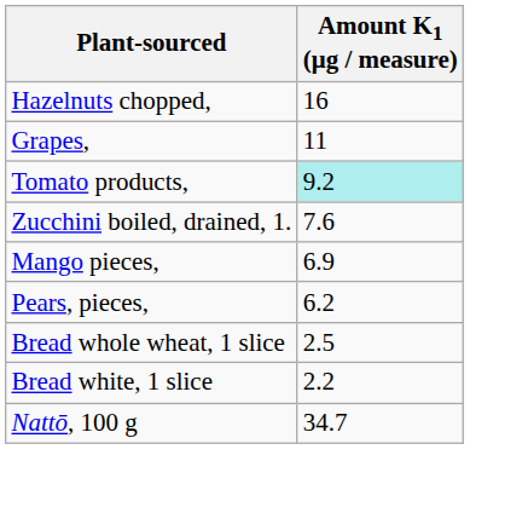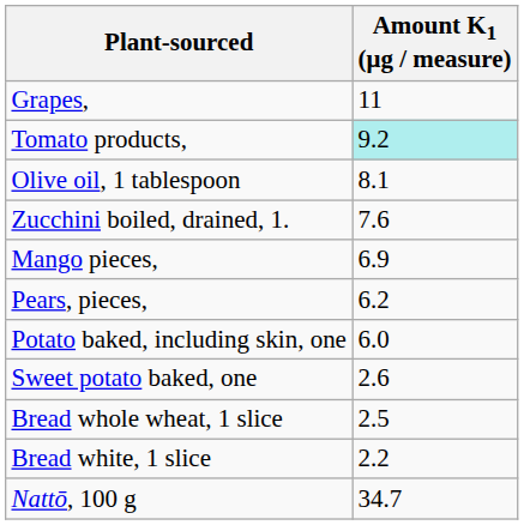- row: Hazelnuts chopped, | 16
+ row: Olive oil, 1 tablespoon | 8.1
+ row: Potato baked, including skin, one | 6.0
+ row: Sweet potato baked, one | 2.6
